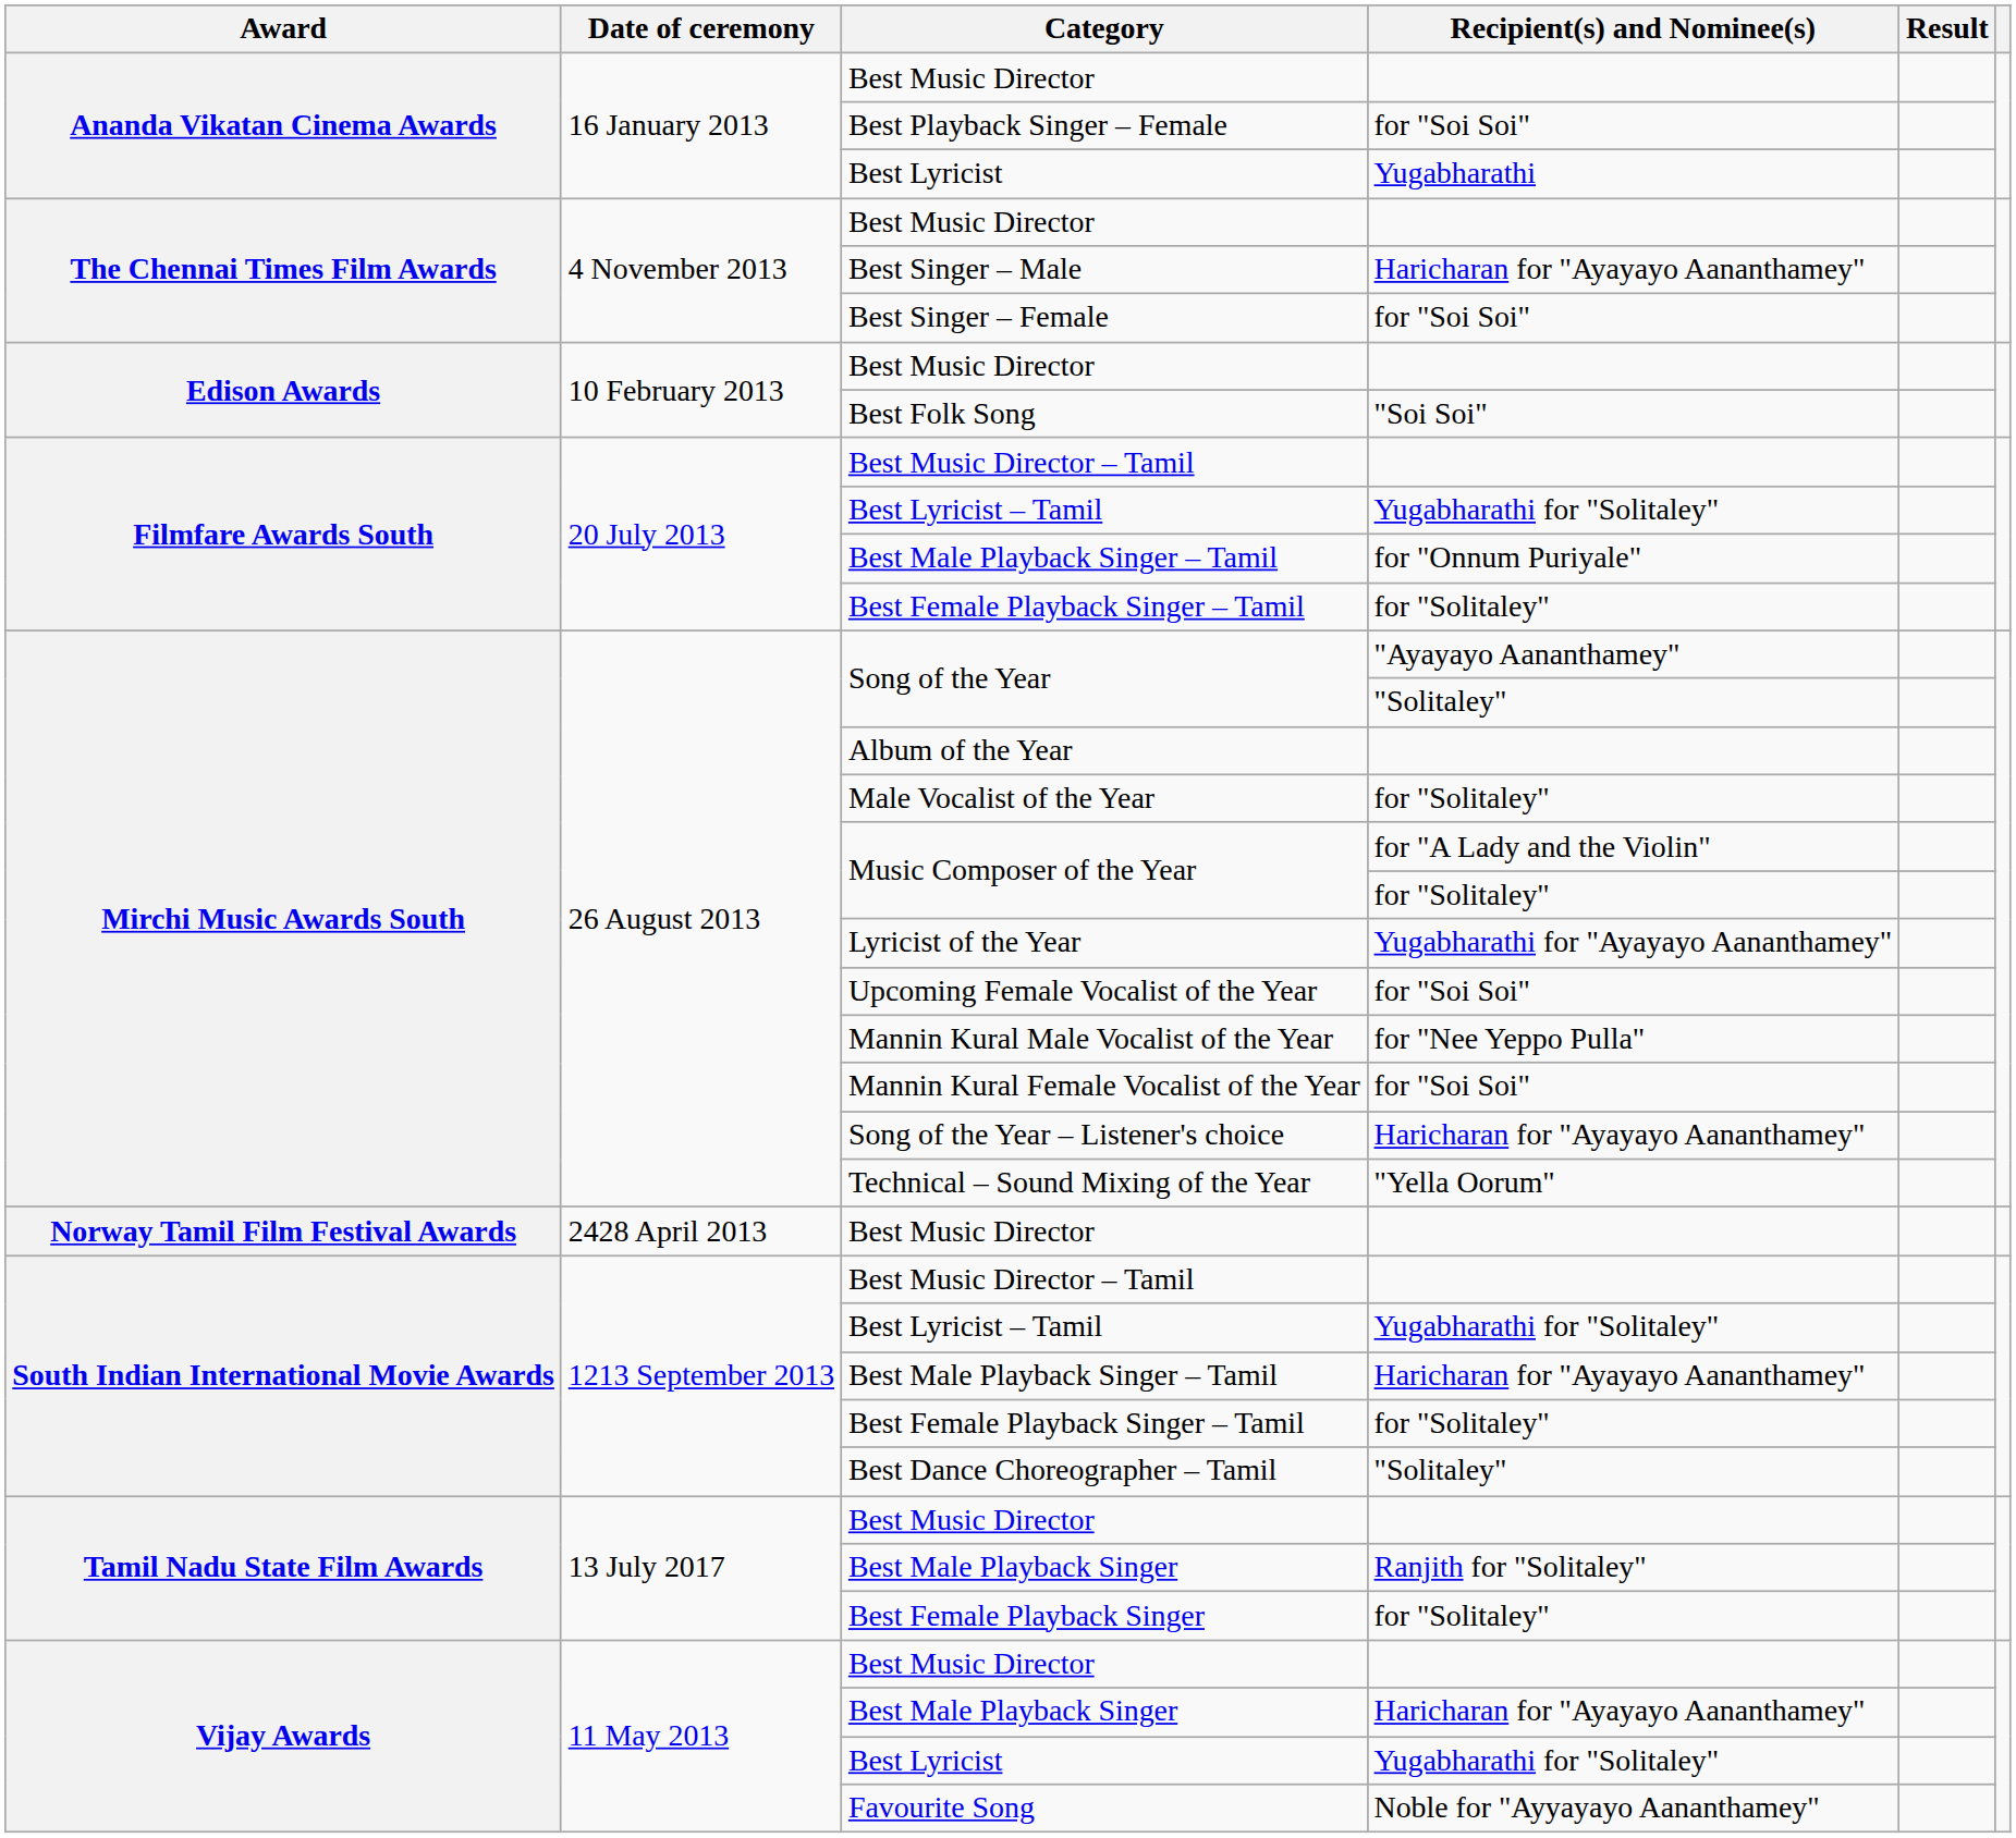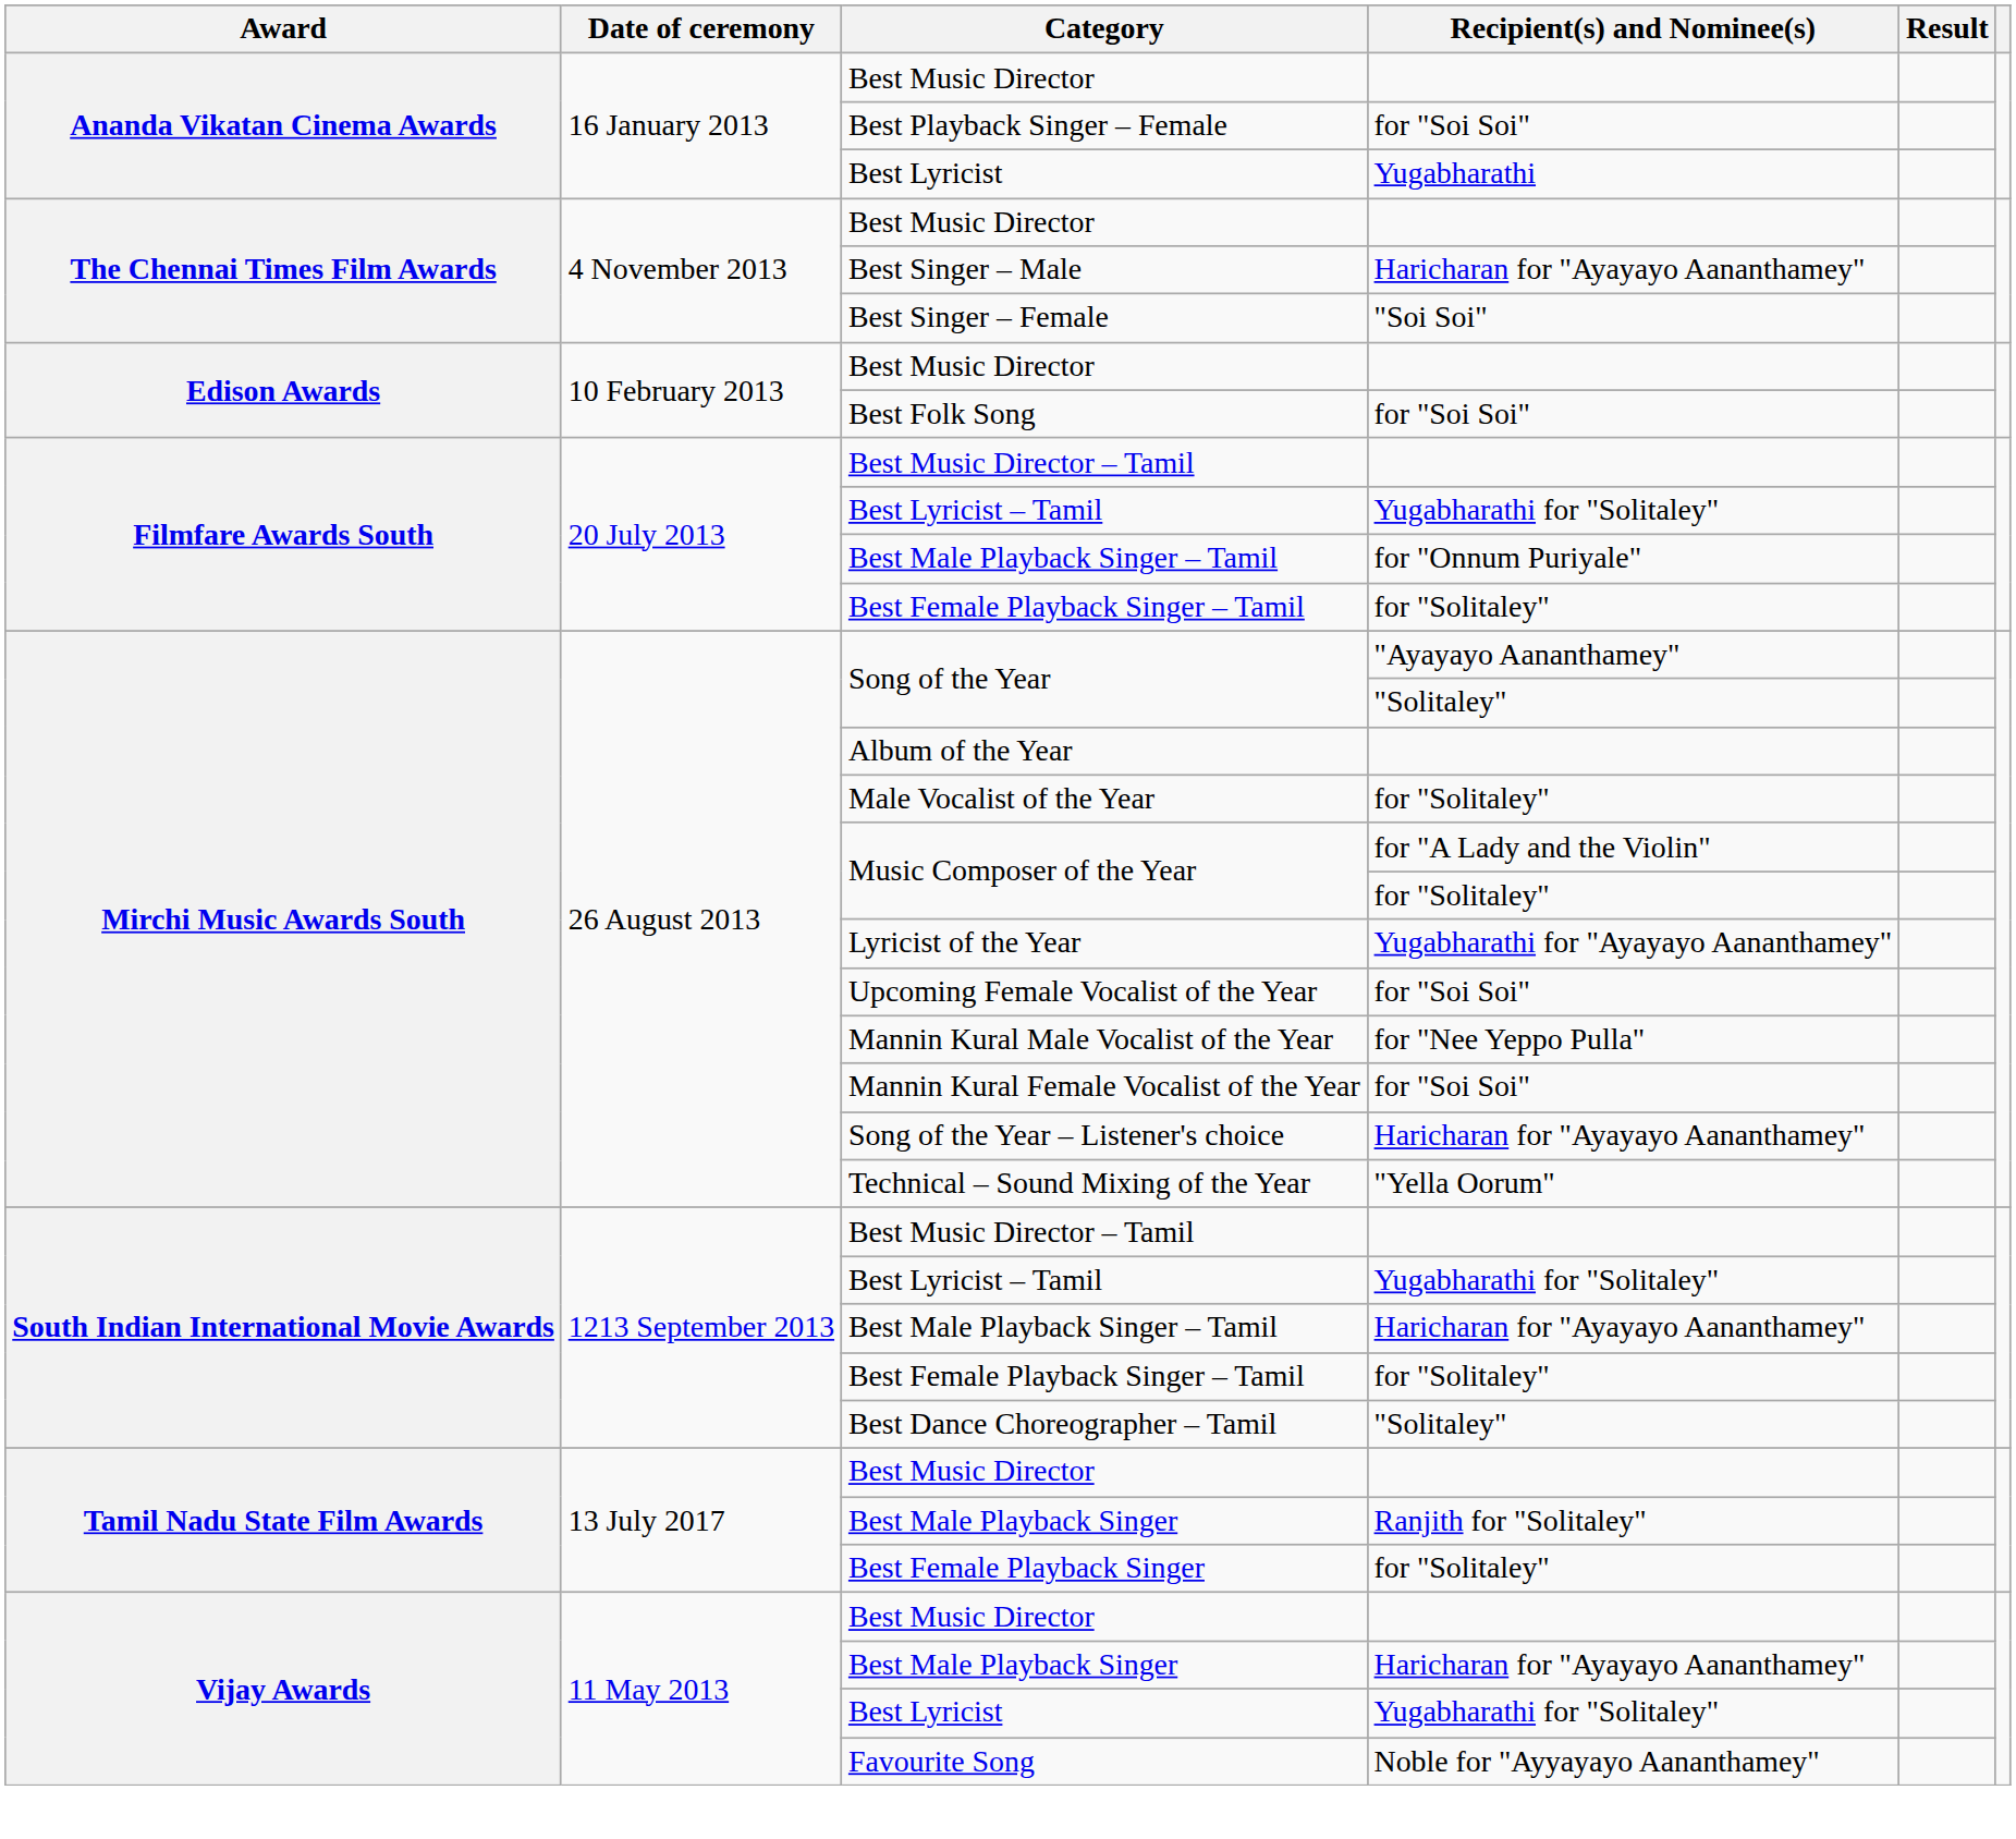Best Singer – Female | Recipient(s) and Nominee(s): for "Soi Soi" -> "Soi Soi"
Best Folk Song | Recipient(s) and Nominee(s): "Soi Soi" -> for "Soi Soi"
- row: Norway Tamil Film Festival Awards | 2428 April 2013 | Best Music Director
